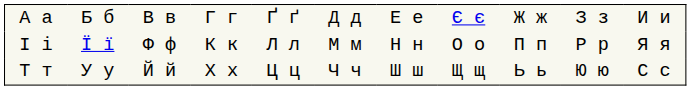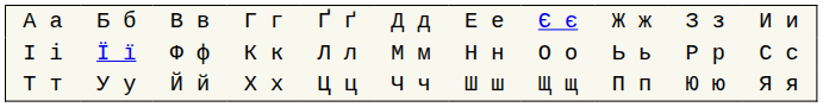І і | column 9: П п -> Ь ь
І і | column 11: Я я -> С с
Т т | column 9: Ь ь -> П п
Т т | column 11: С с -> Я я
